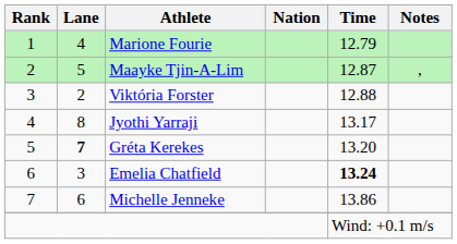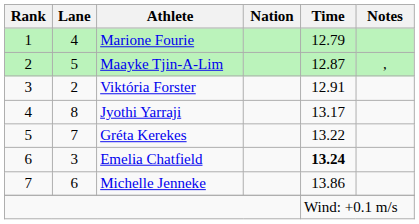Viktória Forster | Time: 12.88 -> 12.91
Gréta Kerekes | Lane: bold -> normal
Gréta Kerekes | Time: 13.20 -> 13.22
